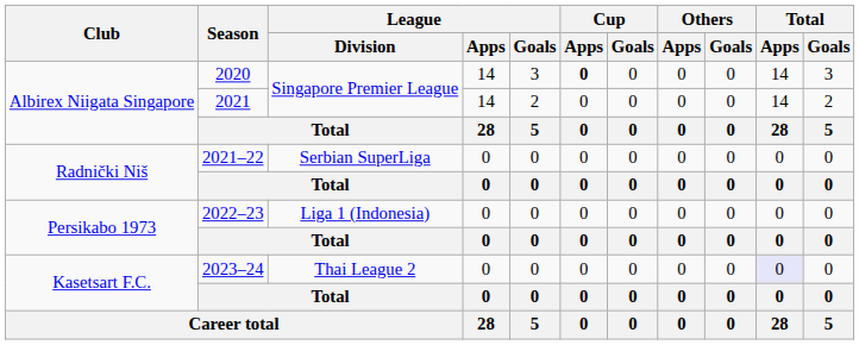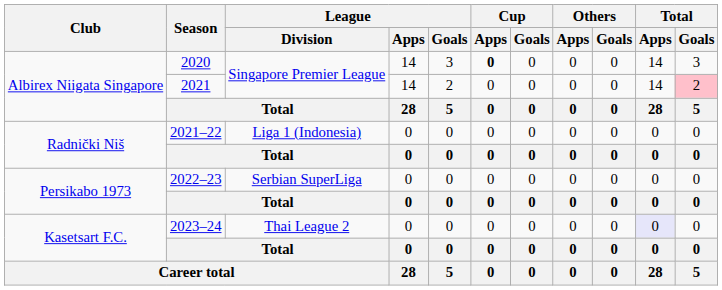2021 | Total / Goals: no background -> pink background
2021–22 | League / Division: Serbian SuperLiga -> Liga 1 (Indonesia)
2022–23 | League / Division: Liga 1 (Indonesia) -> Serbian SuperLiga
